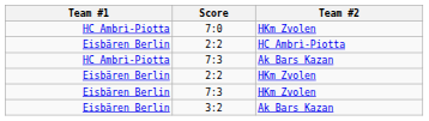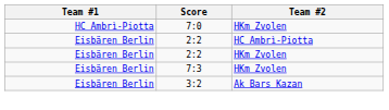- row: HC Ambrì-Piotta | 7:3 | Ak Bars Kazan
